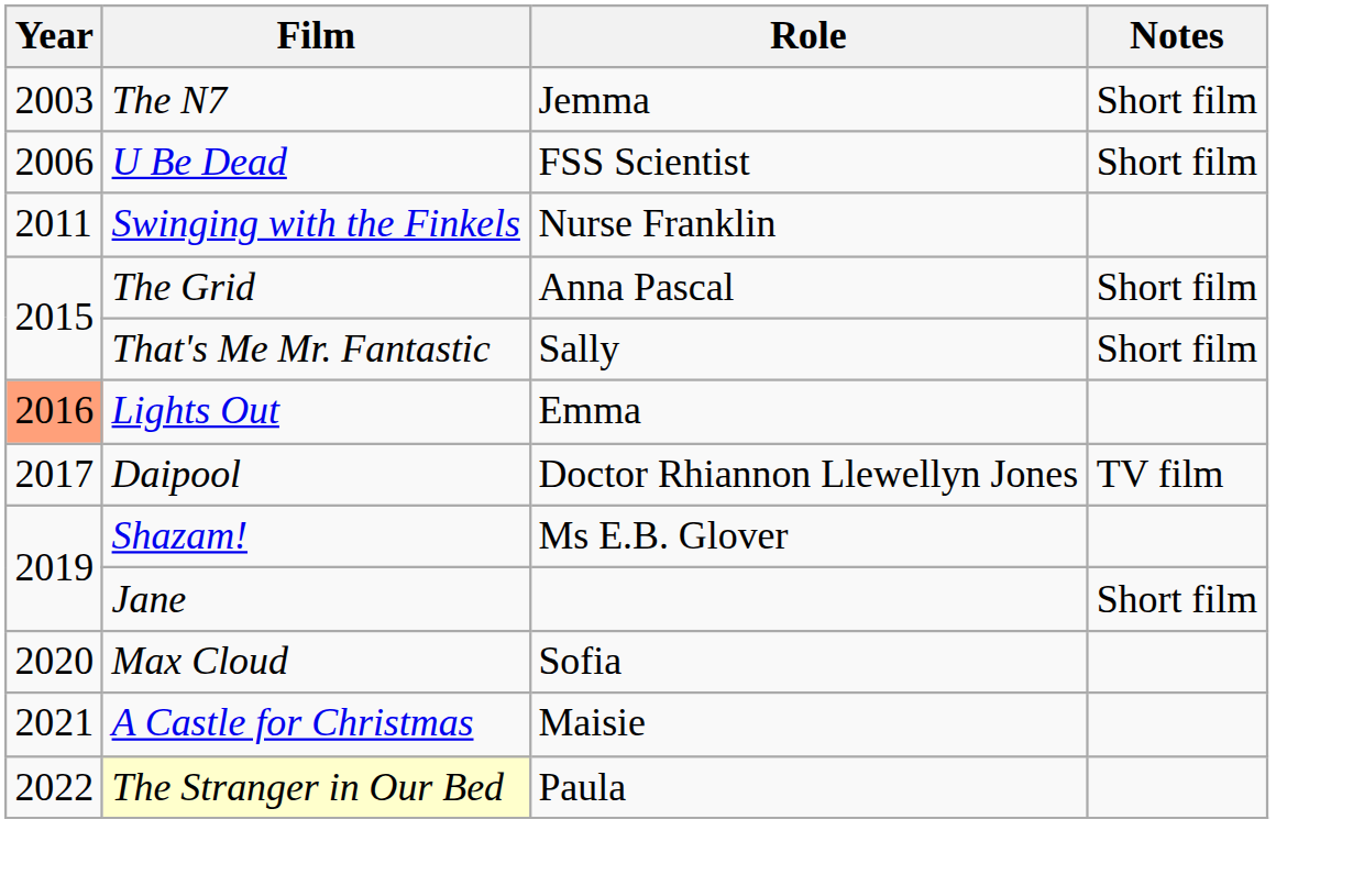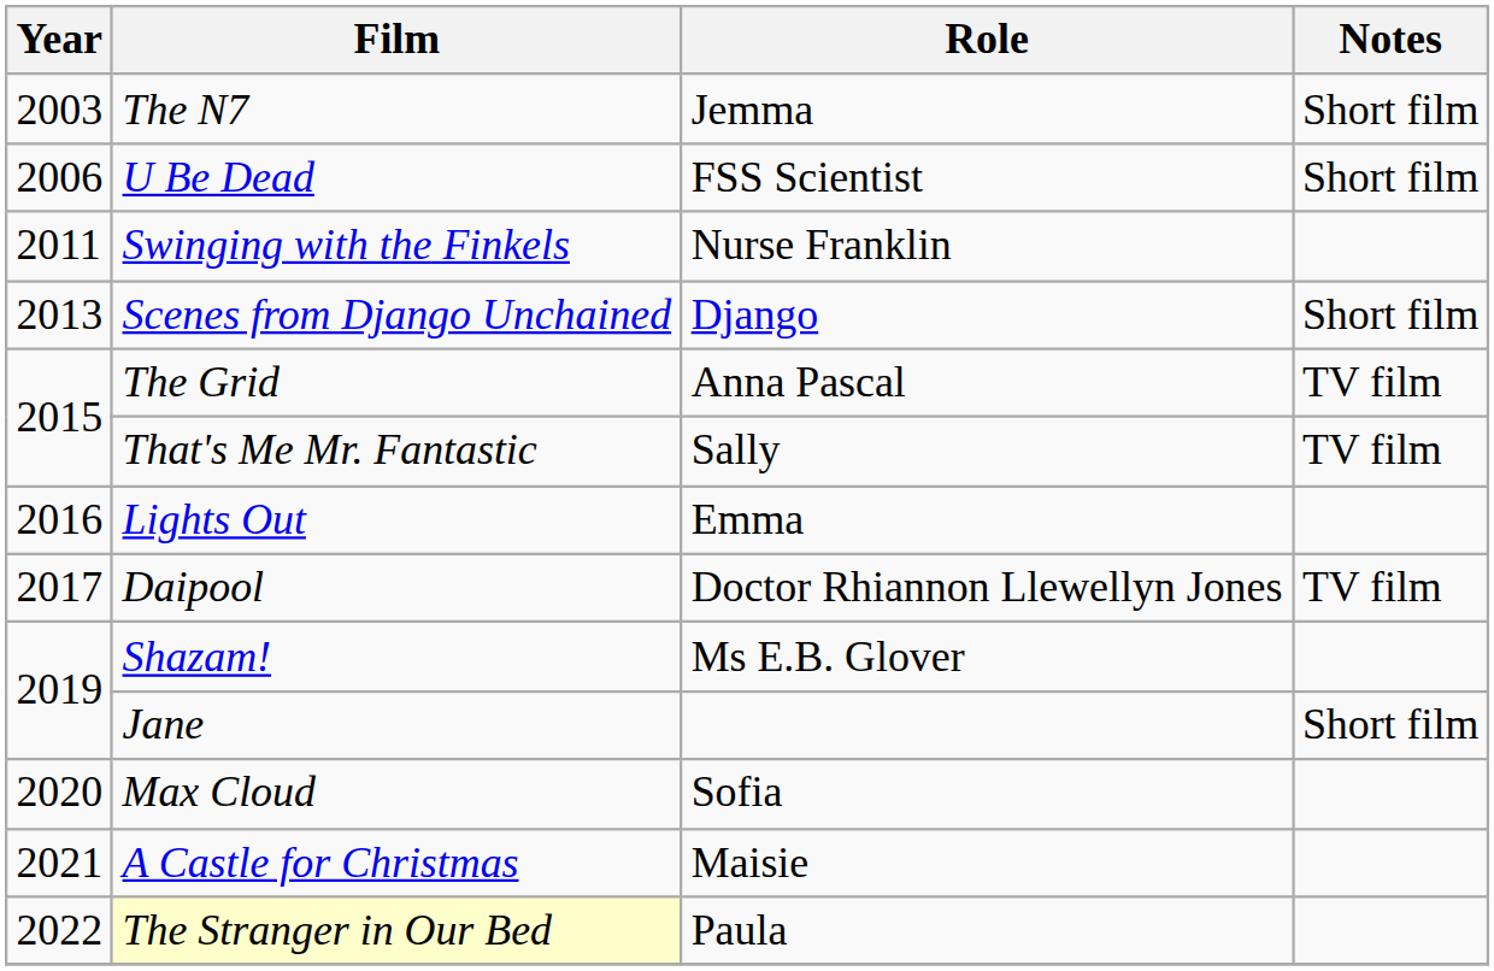+ row: 2013 | Scenes from Django Unchained | Django | Short film
The Grid | Notes: Short film -> TV film
That's Me Mr. Fantastic | Notes: Short film -> TV film
Lights Out | Year: lightsalmon background -> no background
